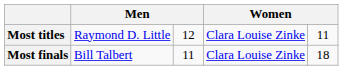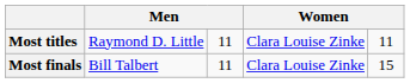Most titles | column 3: 12 -> 11
Most finals | column 5: 18 -> 15
